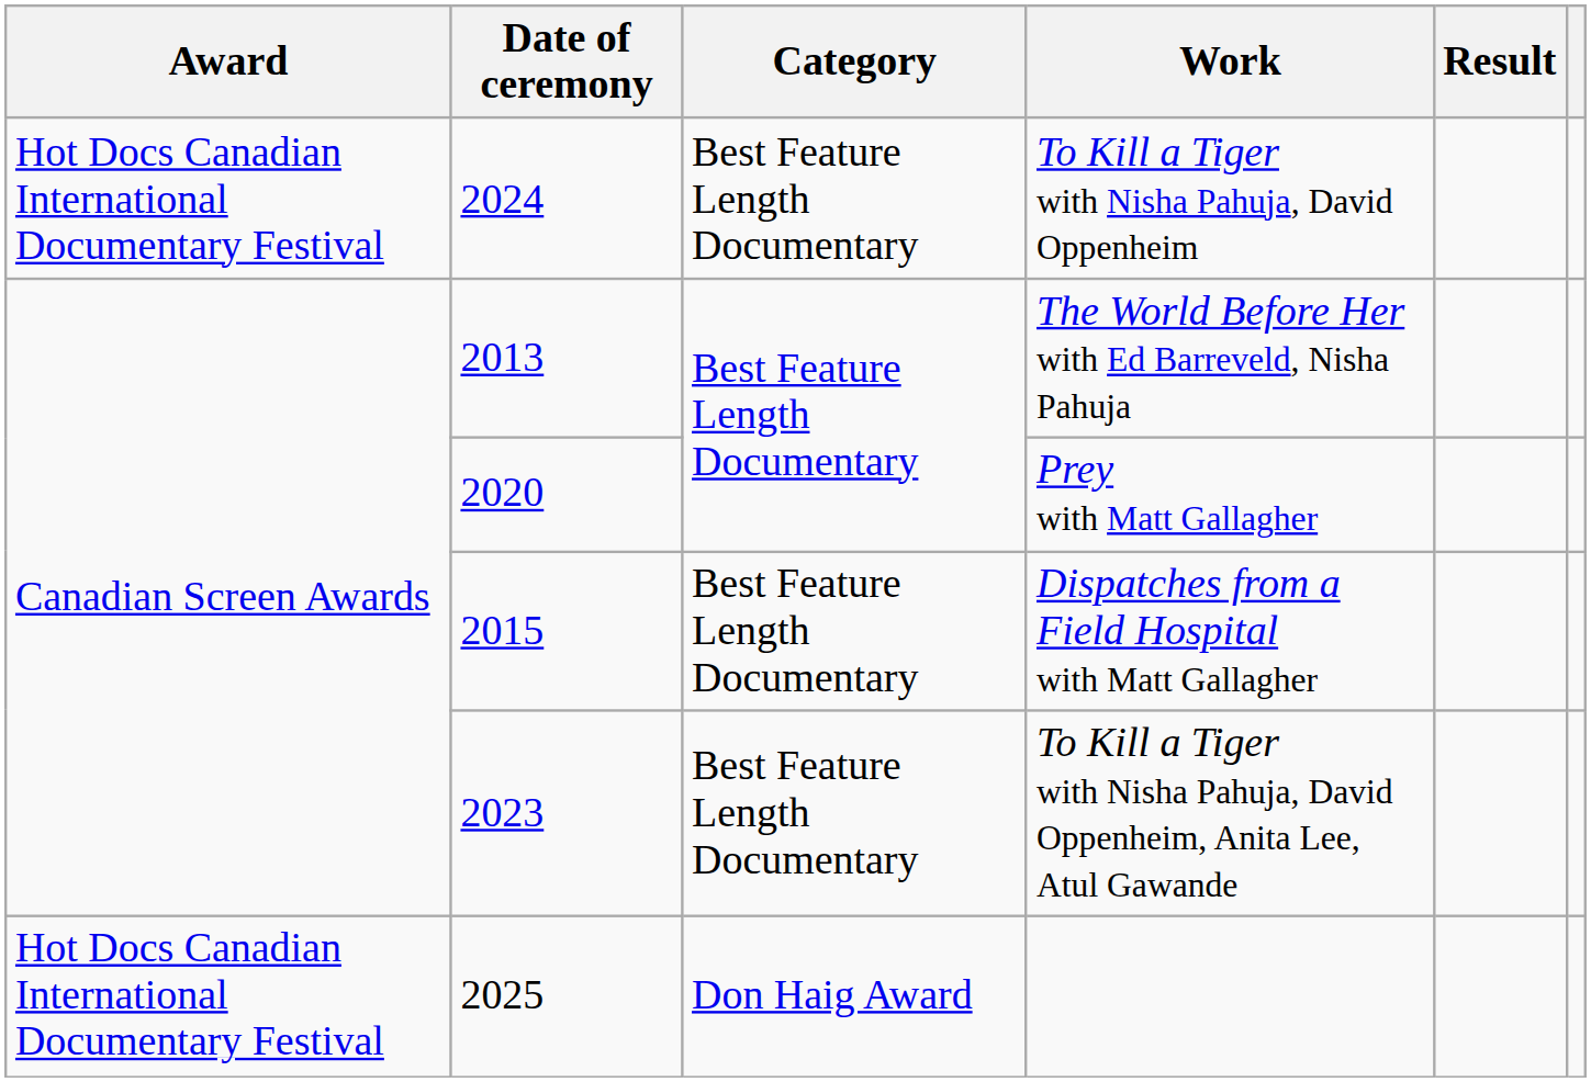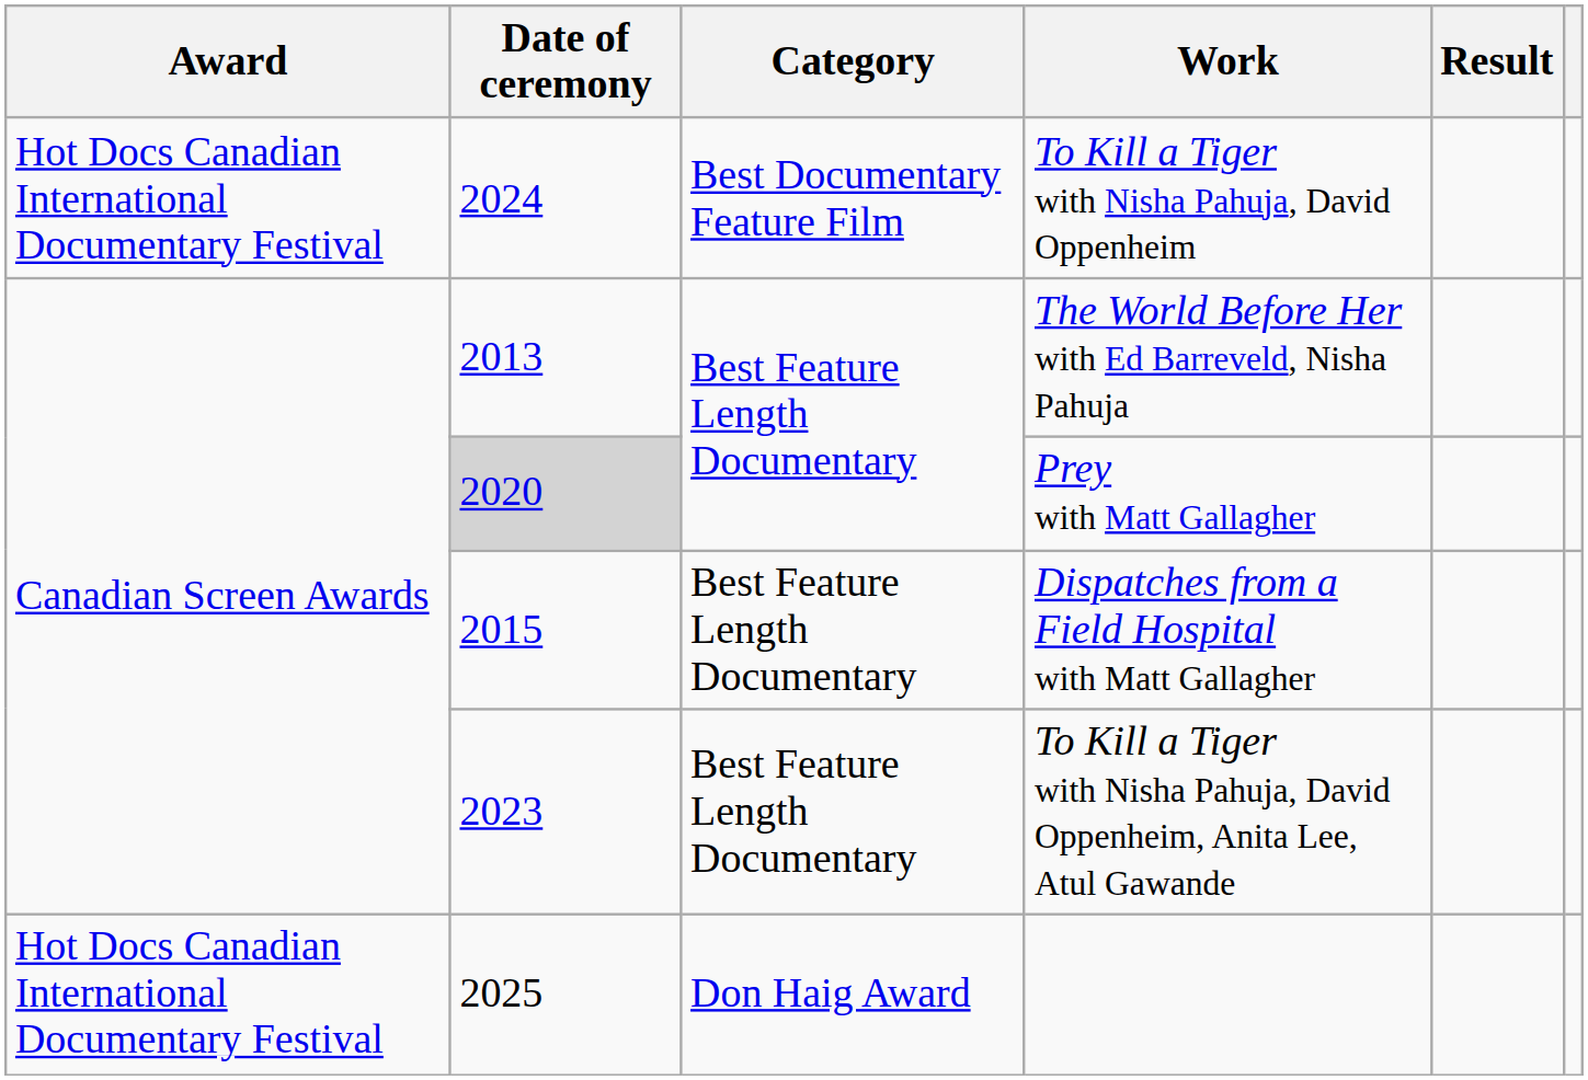To Kill a Tiger with Nisha Pahuja, David Oppenheim | Category: Best Feature Length Documentary -> Best Documentary Feature Film
Prey with Matt Gallagher | Date of ceremony: no background -> lightgrey background
